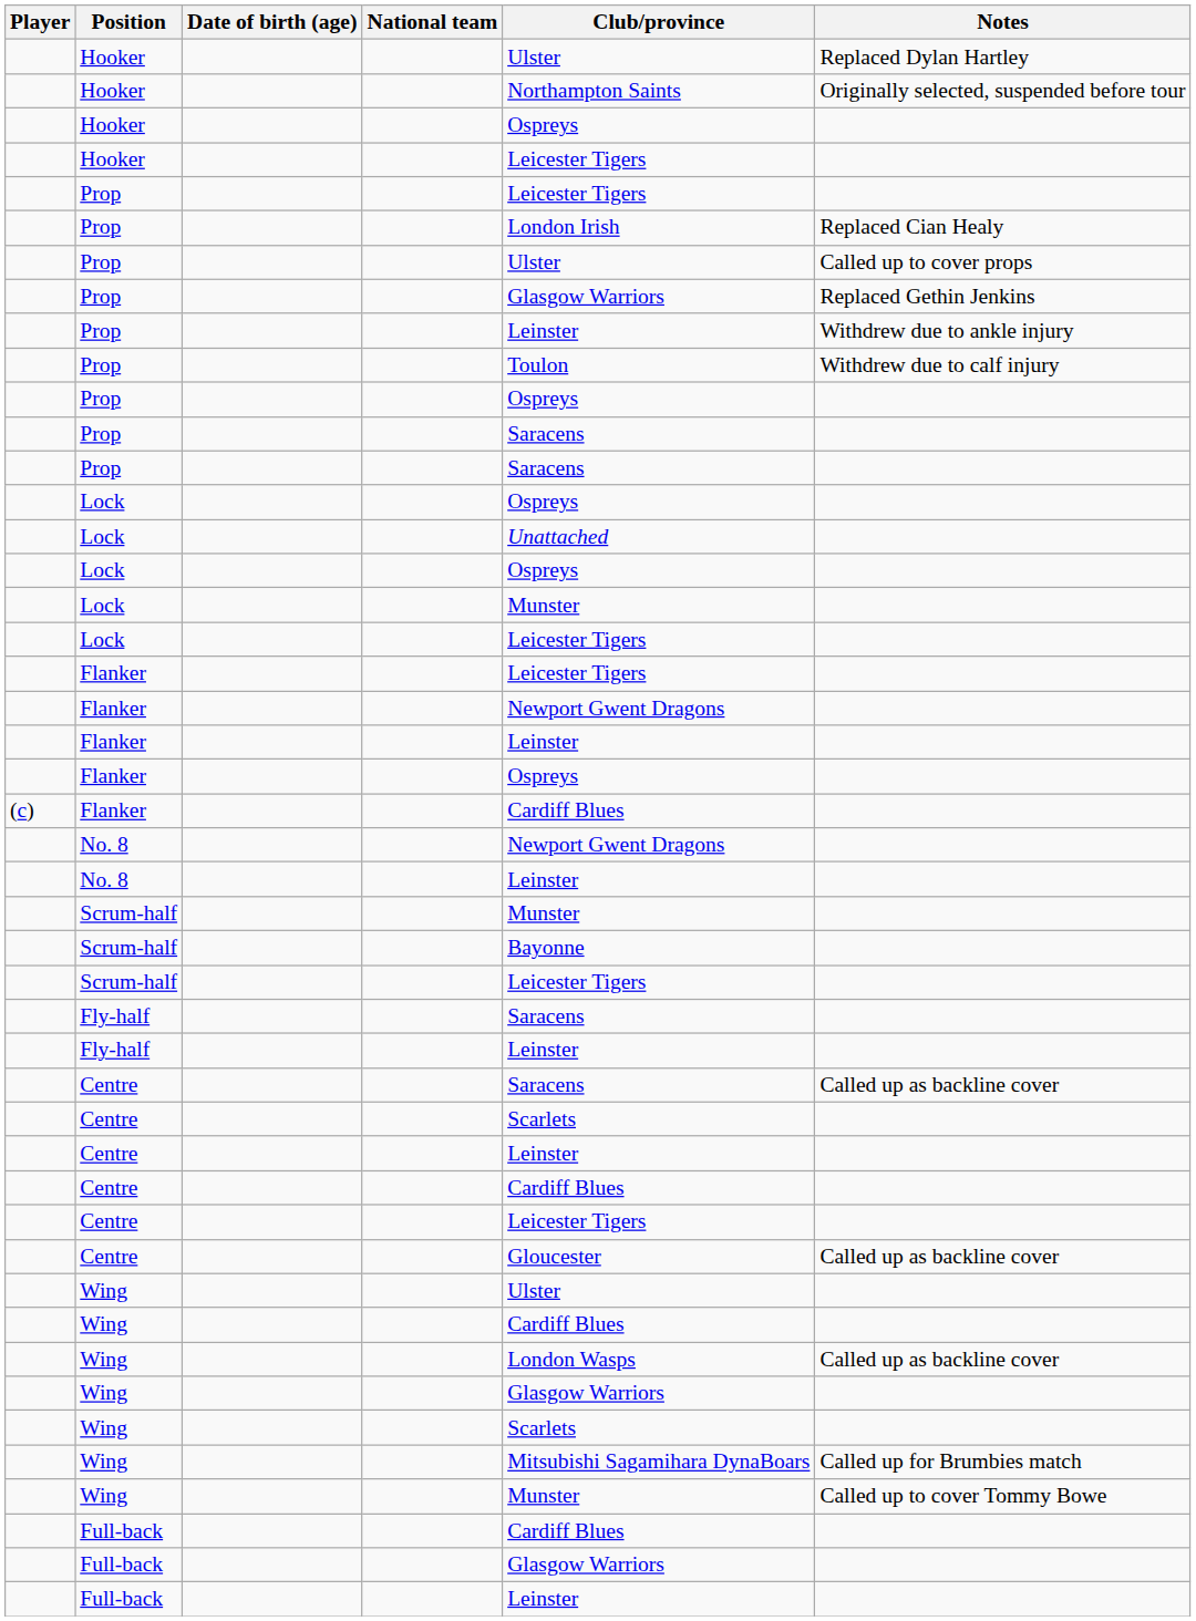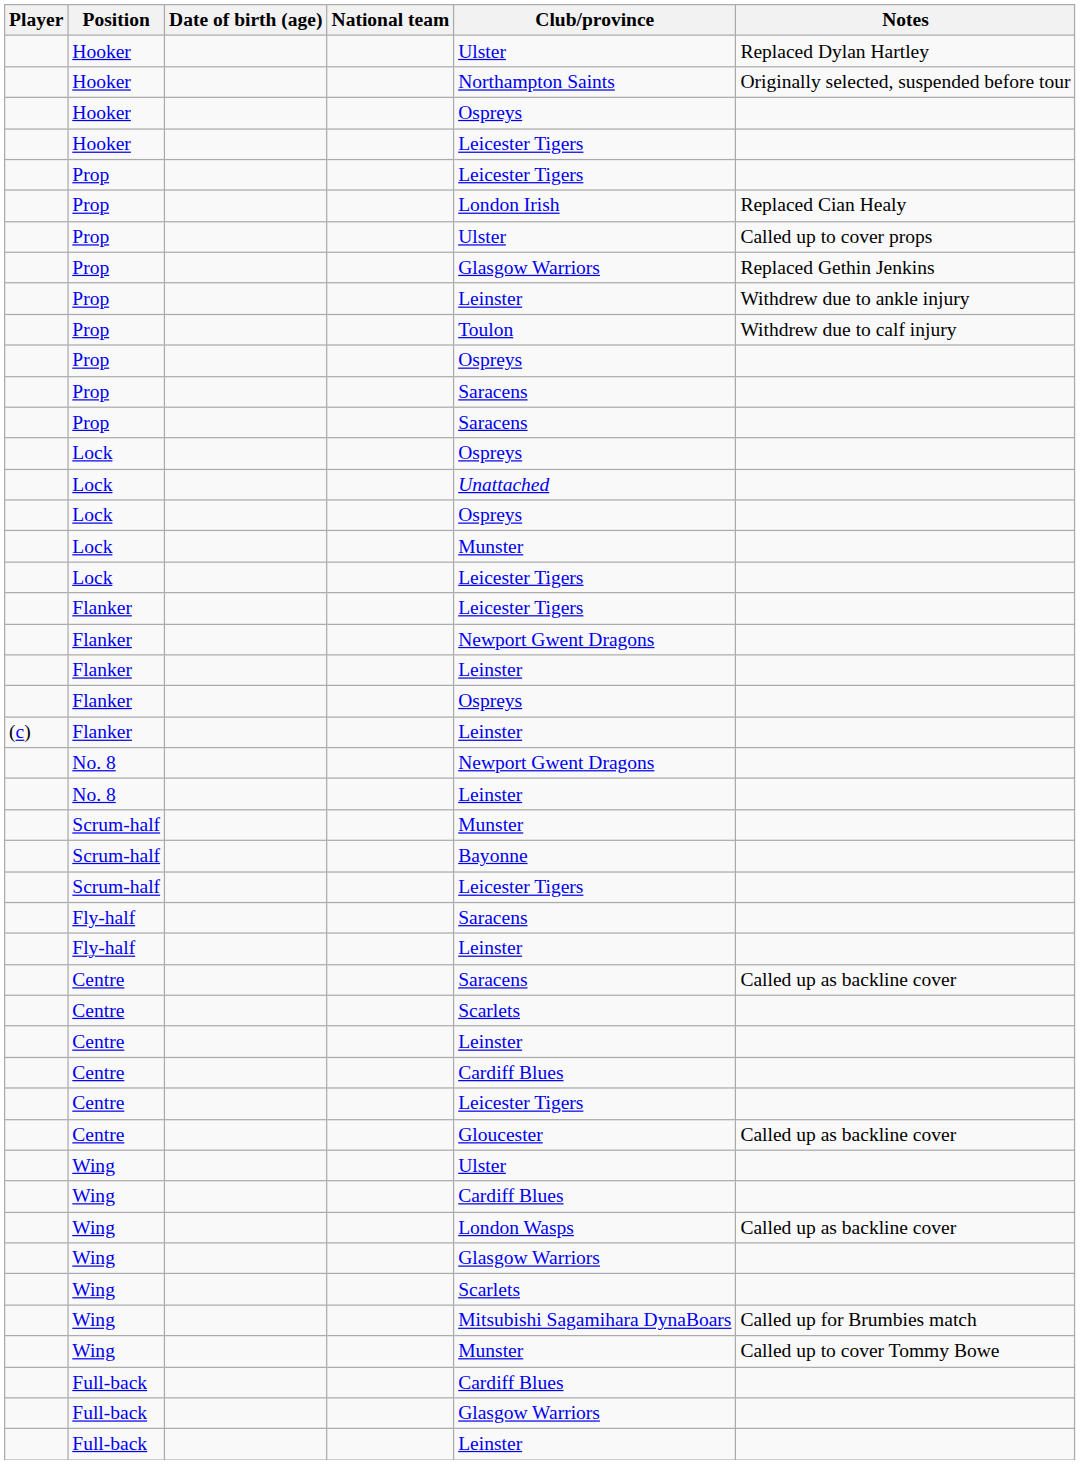(c) / Flanker | Club/province: Cardiff Blues -> Leinster
